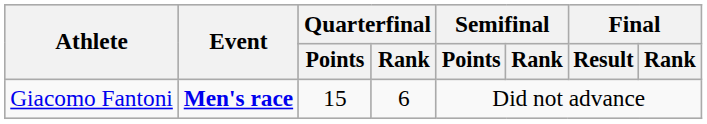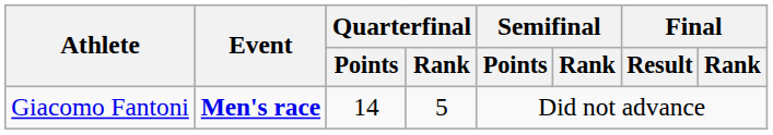Giacomo Fantoni | Quarterfinal / Points: 15 -> 14
Giacomo Fantoni | Quarterfinal / Rank: 6 -> 5
